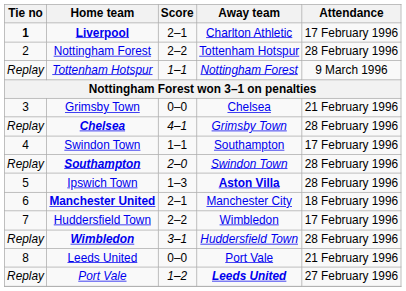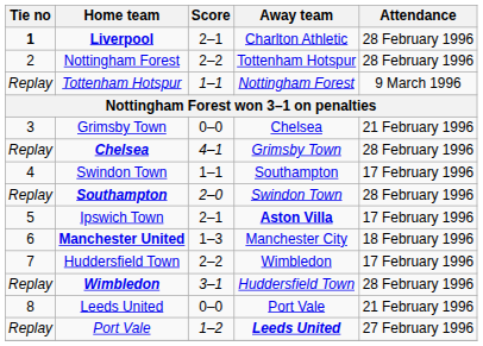Liverpool | Attendance: 17 February 1996 -> 28 February 1996
Ipswich Town | Score: 1–3 -> 2–1
Ipswich Town | Attendance: 28 February 1996 -> 17 February 1996
Manchester United | Score: 2–1 -> 1–3
